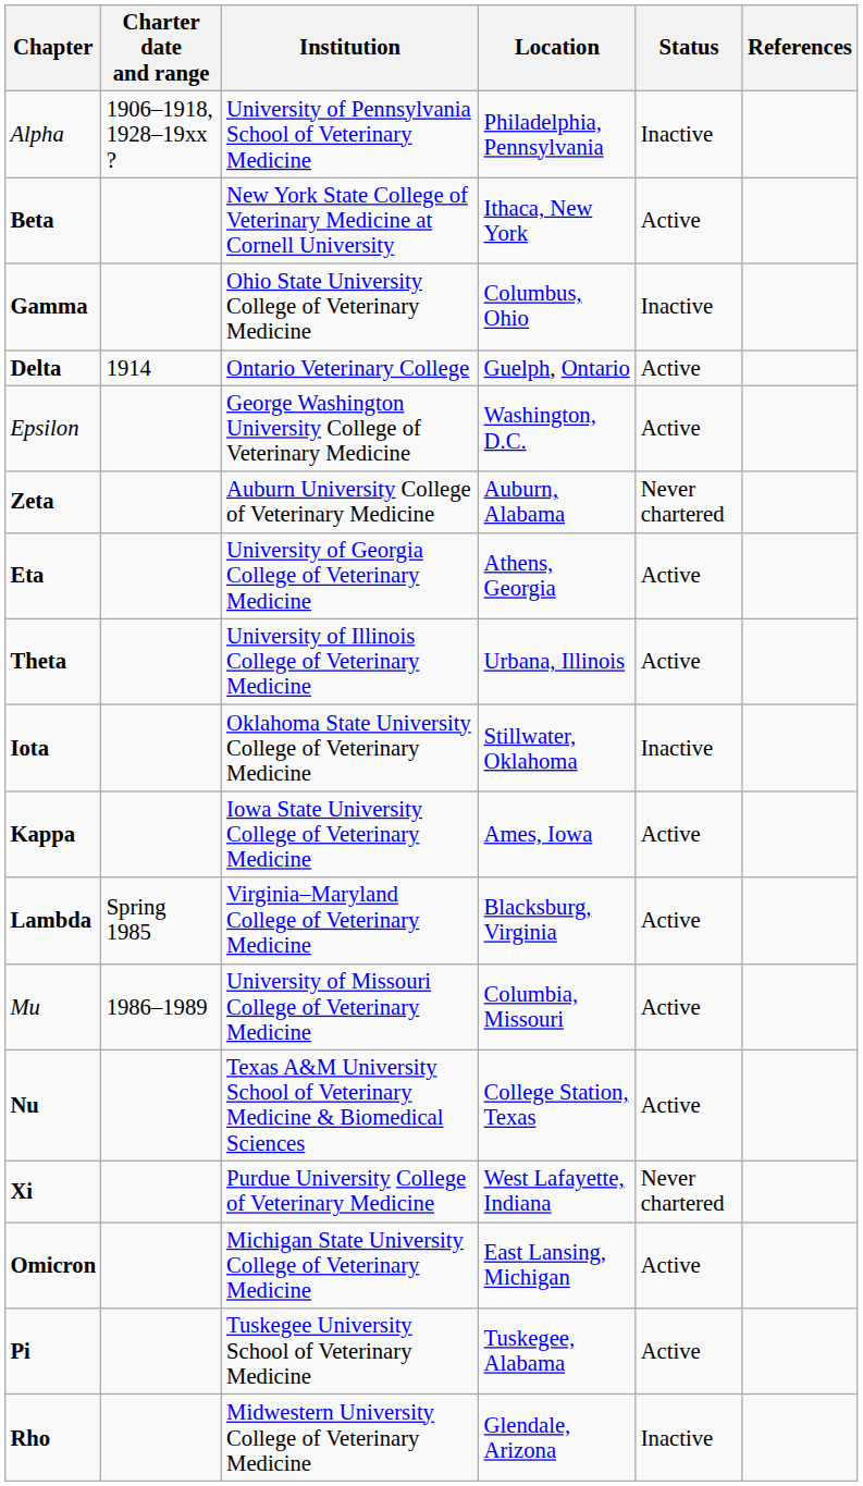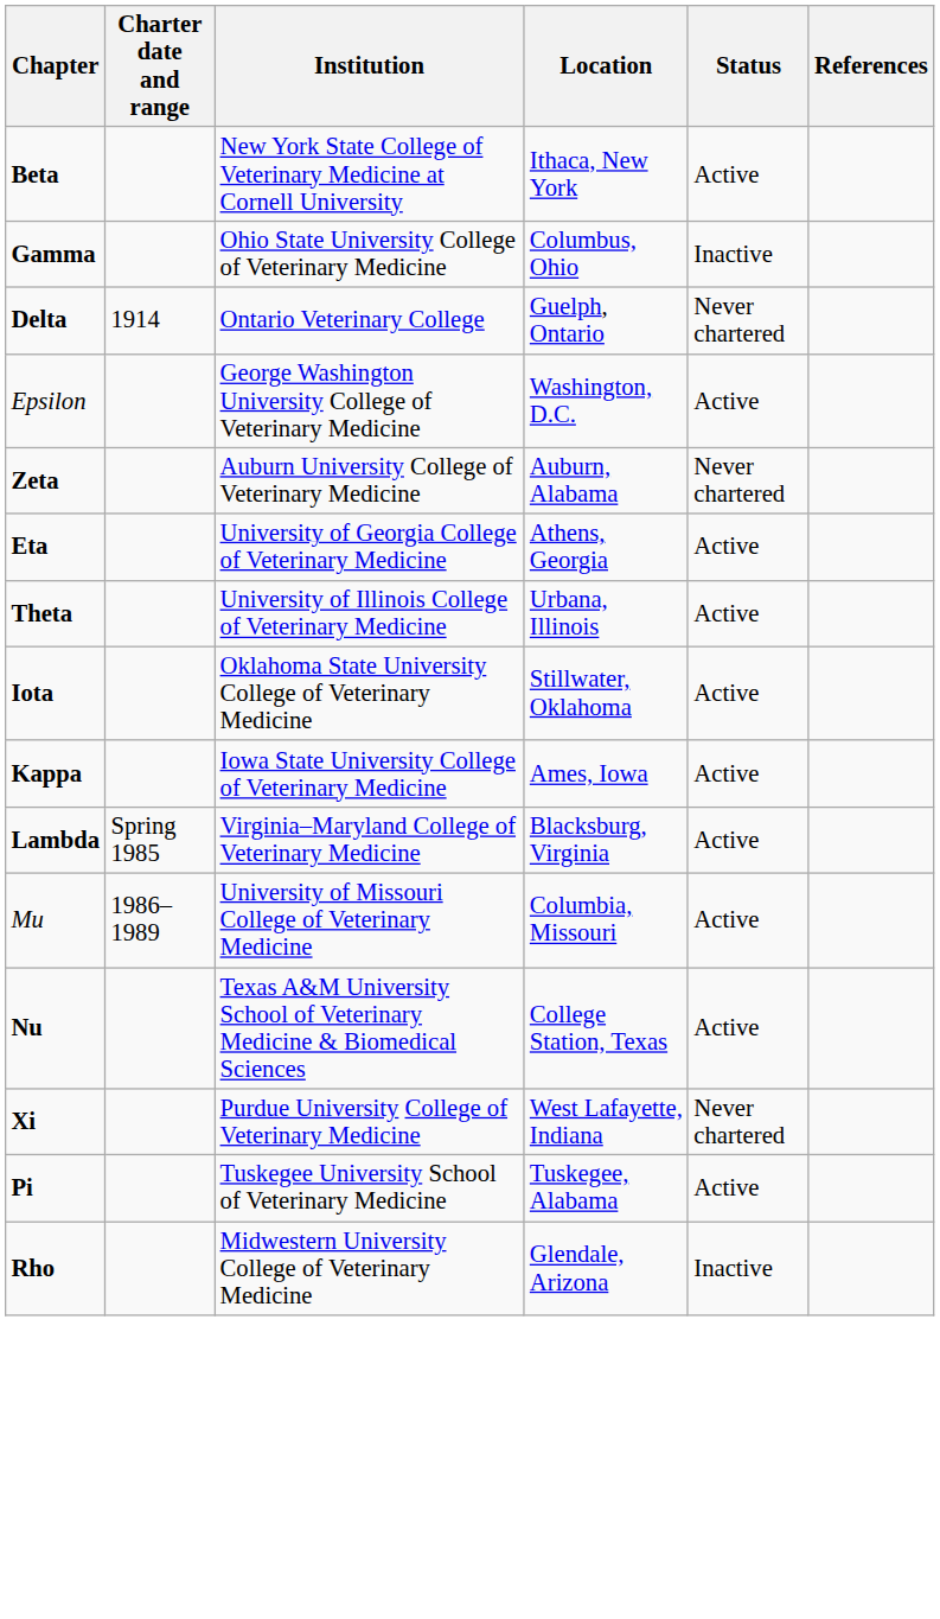- row: Alpha | 1906–1918, 1928–19xx ? | University of Pennsylvania School of Veterinary Medicine | Philadelphia, Pennsylvania | Inactive
Delta | Status: Active -> Never chartered
Iota | Status: Inactive -> Active
- row: Omicron | Michigan State University College of Veterinary Medicine | East Lansing, Michigan | Active
